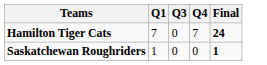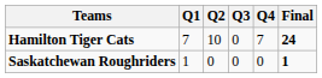+ column: Q2 | 10 | 0
